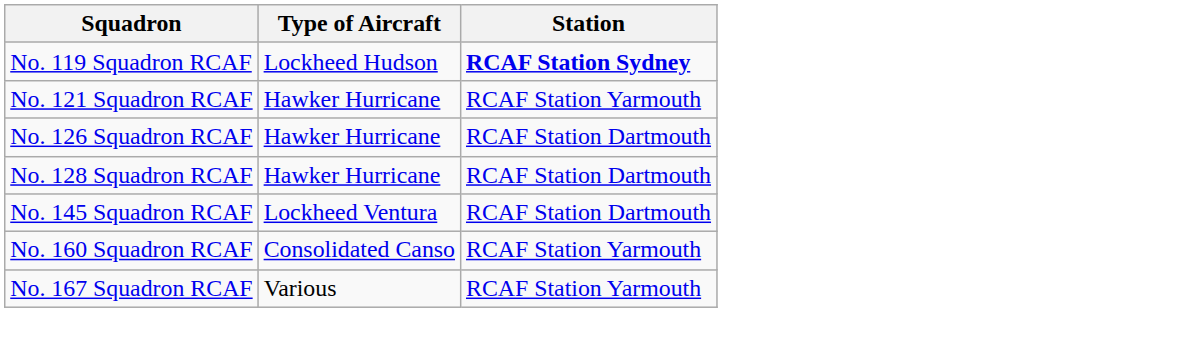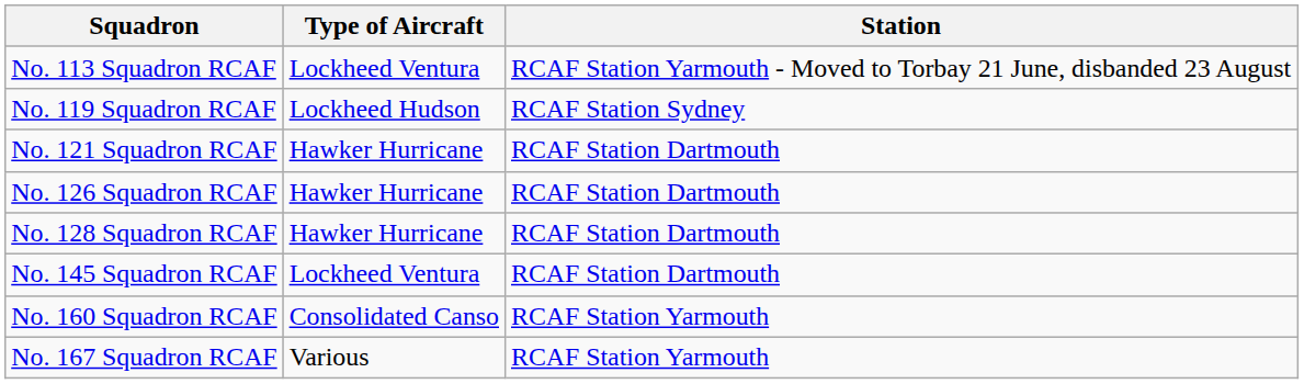+ row: No. 113 Squadron RCAF | Lockheed Ventura | RCAF Station Yarmouth - Moved to Torbay 21 June, disbanded 23 August
No. 119 Squadron RCAF | Station: bold -> normal
No. 121 Squadron RCAF | Station: RCAF Station Yarmouth -> RCAF Station Dartmouth
